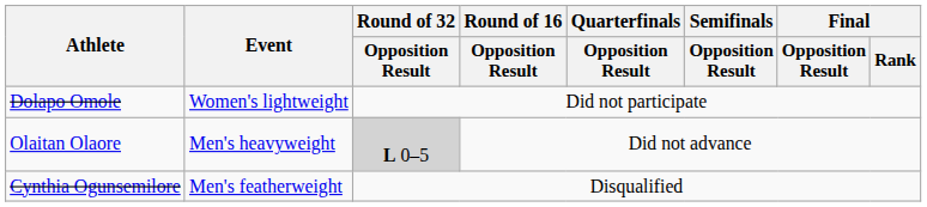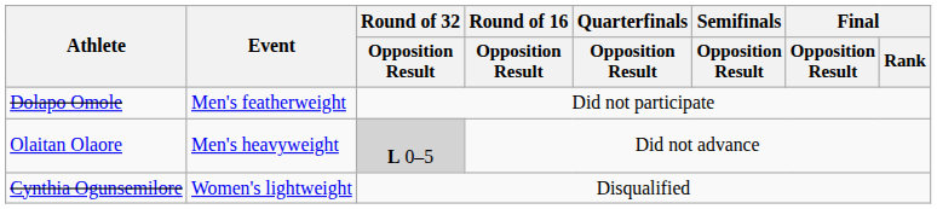Dolapo Omole | Event: Women's lightweight -> Men's featherweight
Cynthia Ogunsemilore | Event: Men's featherweight -> Women's lightweight
